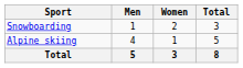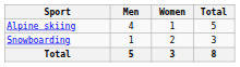rows swapped: Alpine skiing <-> Snowboarding
